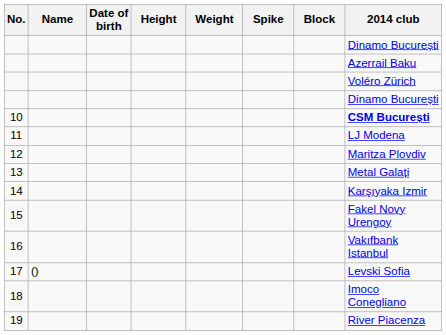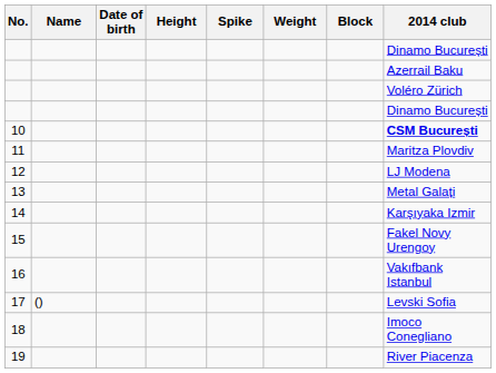columns swapped: Weight <-> Spike
11 | 2014 club: LJ Modena -> Maritza Plovdiv
12 | 2014 club: Maritza Plovdiv -> LJ Modena
